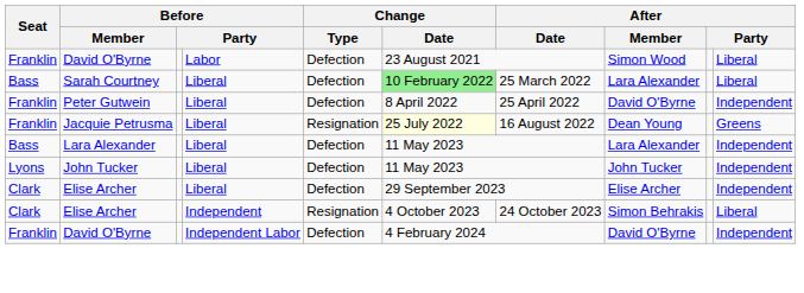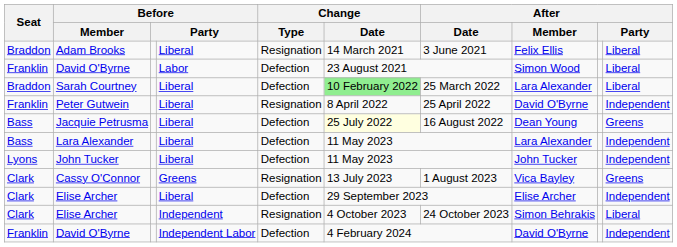+ row: Braddon | Adam Brooks | Liberal | Resignation | 14 March 2021 | 3 June 2021 | Felix Ellis | Liberal
Sarah Courtney | Seat: Bass -> Braddon
Peter Gutwein | Change / Type: Defection -> Resignation
Jacquie Petrusma | Seat: Franklin -> Bass
Jacquie Petrusma | Change / Type: Resignation -> Defection
+ row: Clark | Cassy O'Connor | Greens | Resignation | 13 July 2023 | 1 August 2023 | Vica Bayley | Greens
